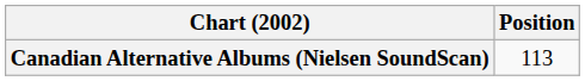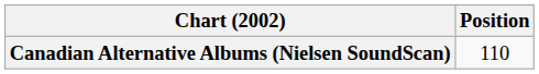Canadian Alternative Albums (Nielsen SoundScan) | Position: 113 -> 110
